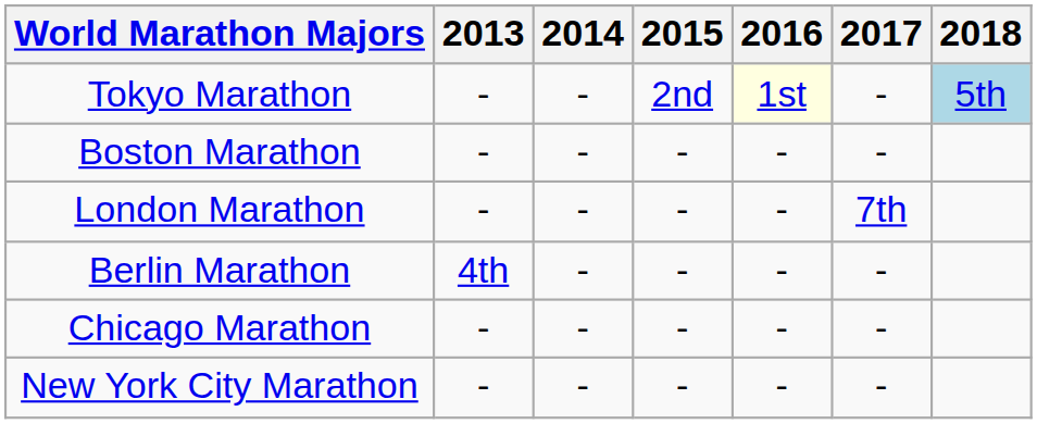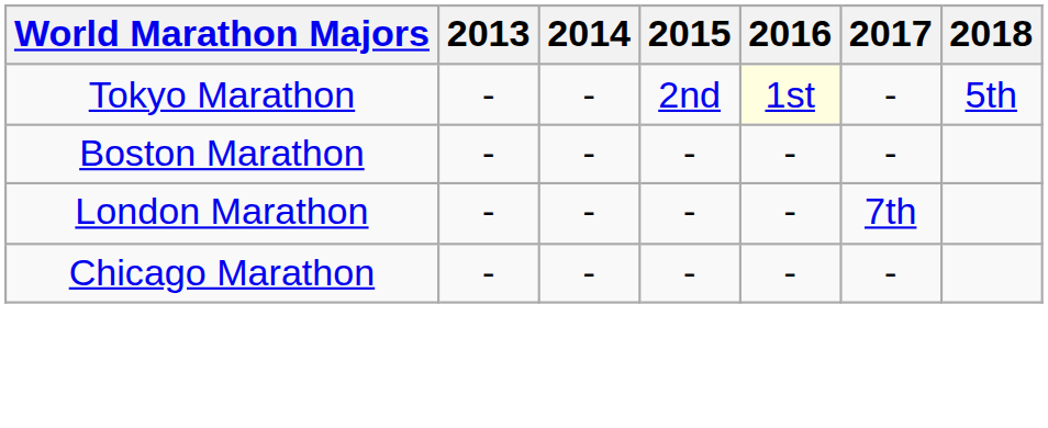Tokyo Marathon | 2018: lightblue background -> no background
- row: Berlin Marathon | 4th | - | - | - | -
- row: New York City Marathon | - | - | - | - | -
